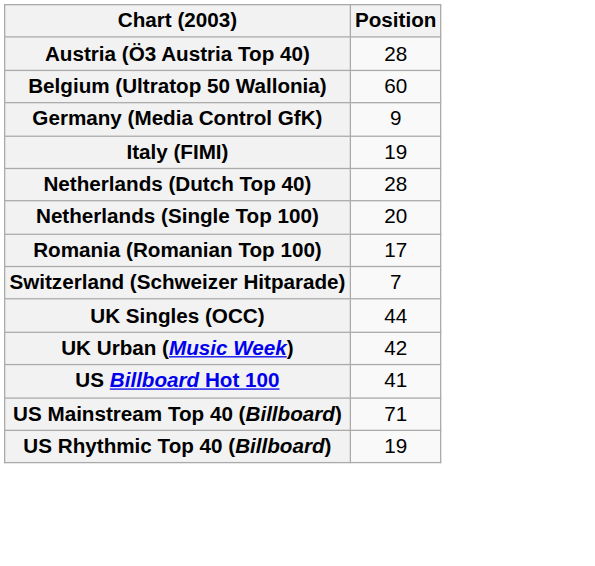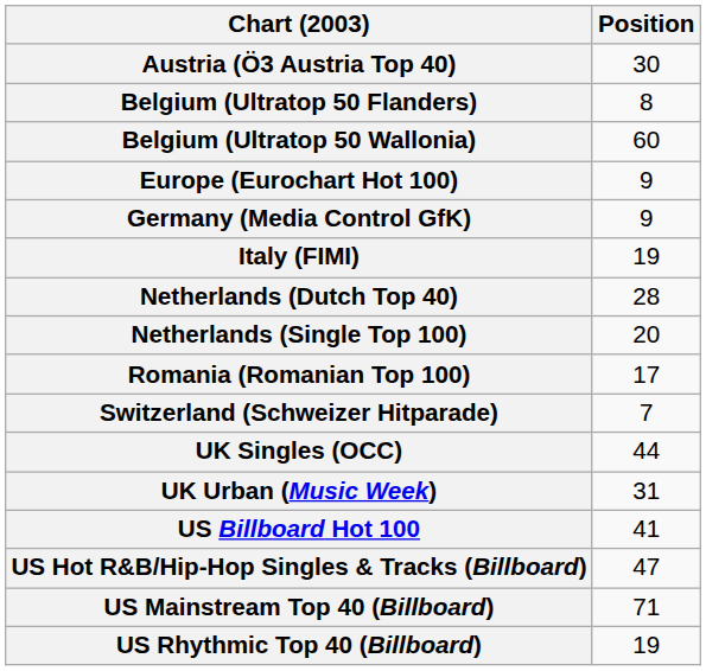Austria (Ö3 Austria Top 40) | Position: 28 -> 30
+ row: Belgium (Ultratop 50 Flanders) | 8
+ row: Europe (Eurochart Hot 100) | 9
UK Urban (Music Week) | Position: 42 -> 31
+ row: US Hot R&B/Hip-Hop Singles & Tracks (Billboard) | 47
